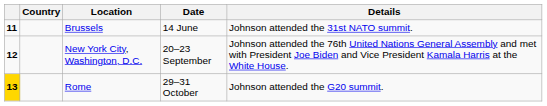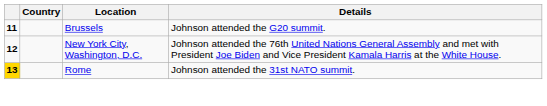- column: Date | 14 June | 20–23 September | 29–31 October
Brussels | Details: Johnson attended the 31st NATO summit. -> Johnson attended the G20 summit.
Rome | Details: Johnson attended the G20 summit. -> Johnson attended the 31st NATO summit.
